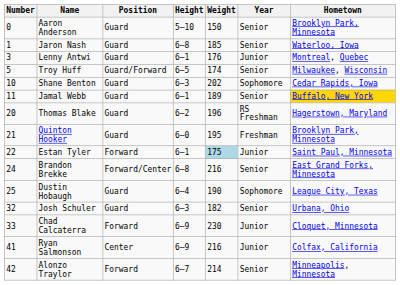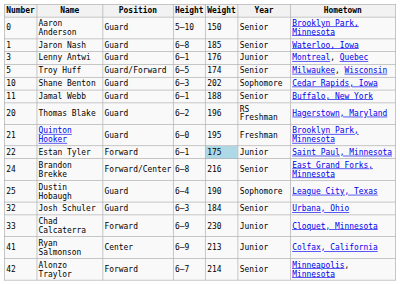Jamal Webb | Weight: 189 -> 188
Jamal Webb | Hometown: gold background -> no background
Josh Schuler | Weight: 182 -> 184
Ryan Salmonson | Weight: 216 -> 213
